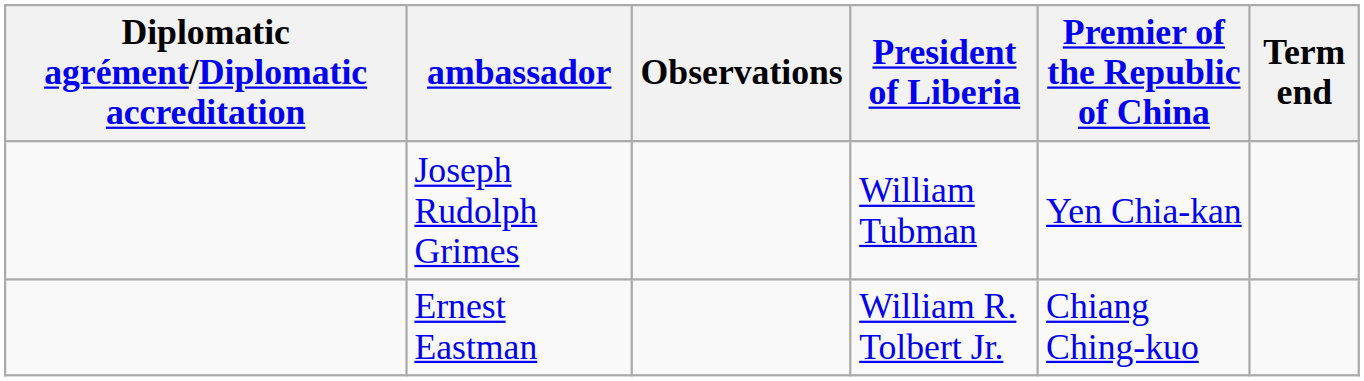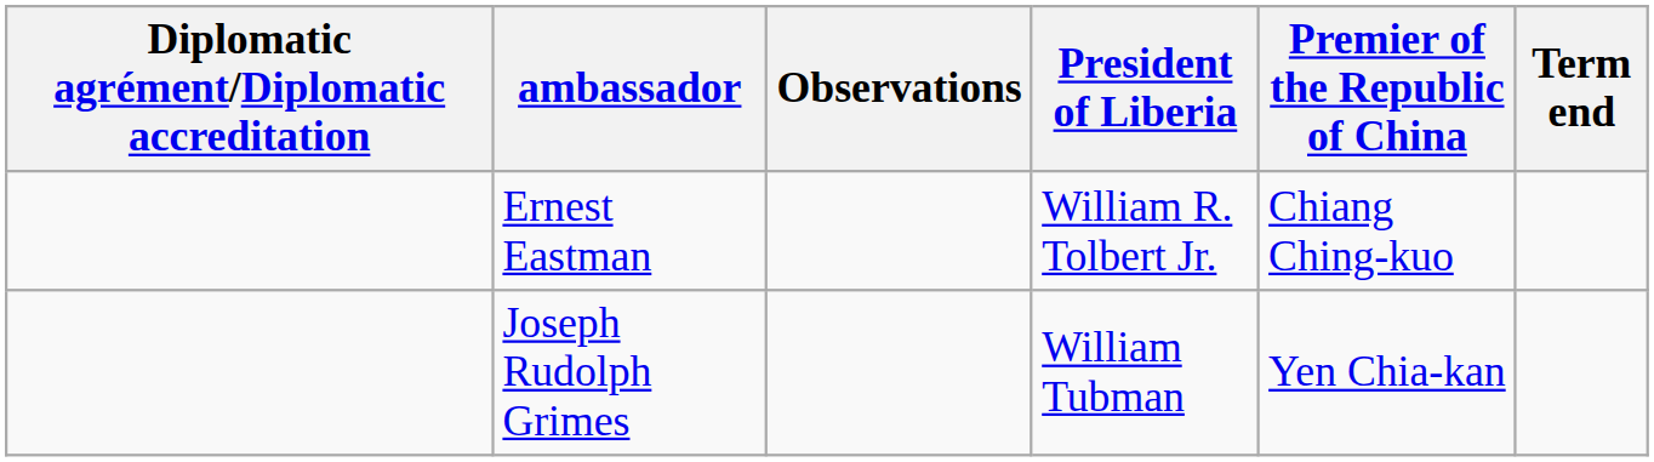rows swapped: Joseph Rudolph Grimes <-> Ernest Eastman
